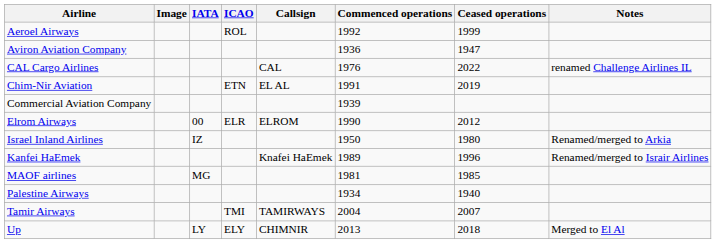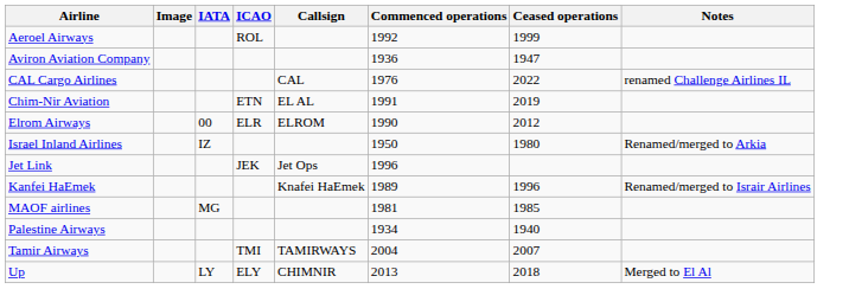- row: Commercial Aviation Company | 1939
+ row: Jet Link | JEK | Jet Ops | 1996
